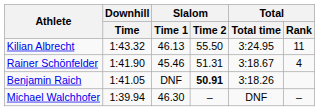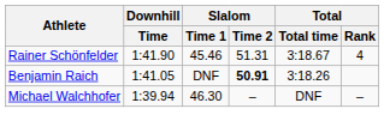- row: Kilian Albrecht | 1:43.32 | 46.13 | 55.50 | 3:24.95 | 11
